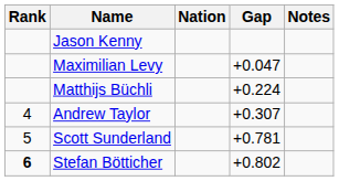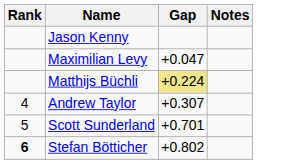- column: Nation
Matthijs Büchli | Gap: no background -> khaki background
Scott Sunderland | Gap: +0.781 -> +0.701
